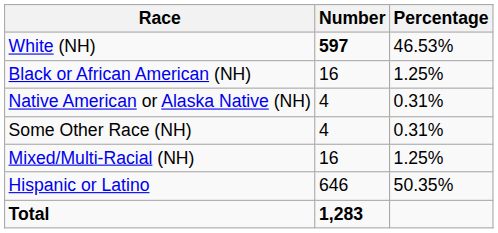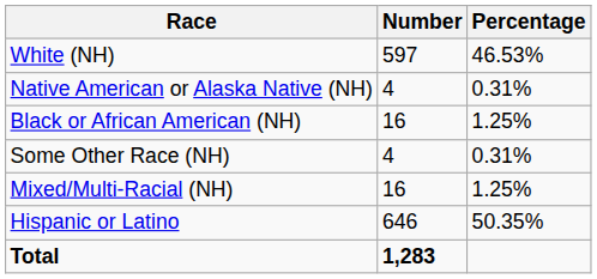White (NH) | Number: bold -> normal
rows swapped: Black or African American (NH) <-> Native American or Alaska Native (NH)
